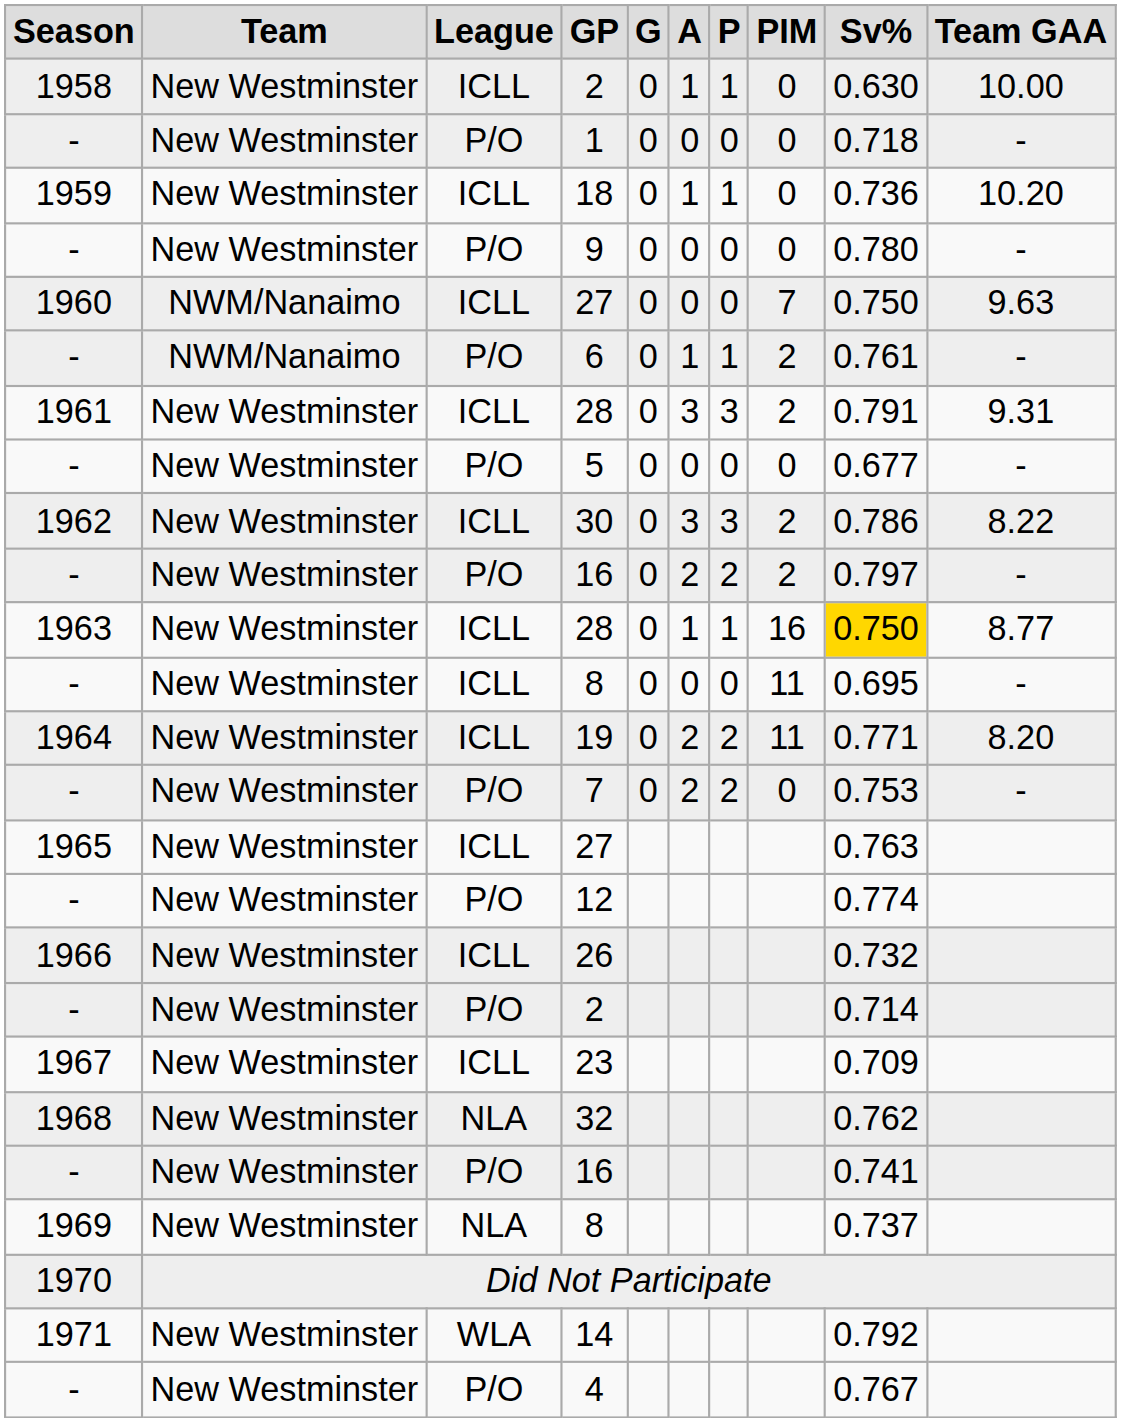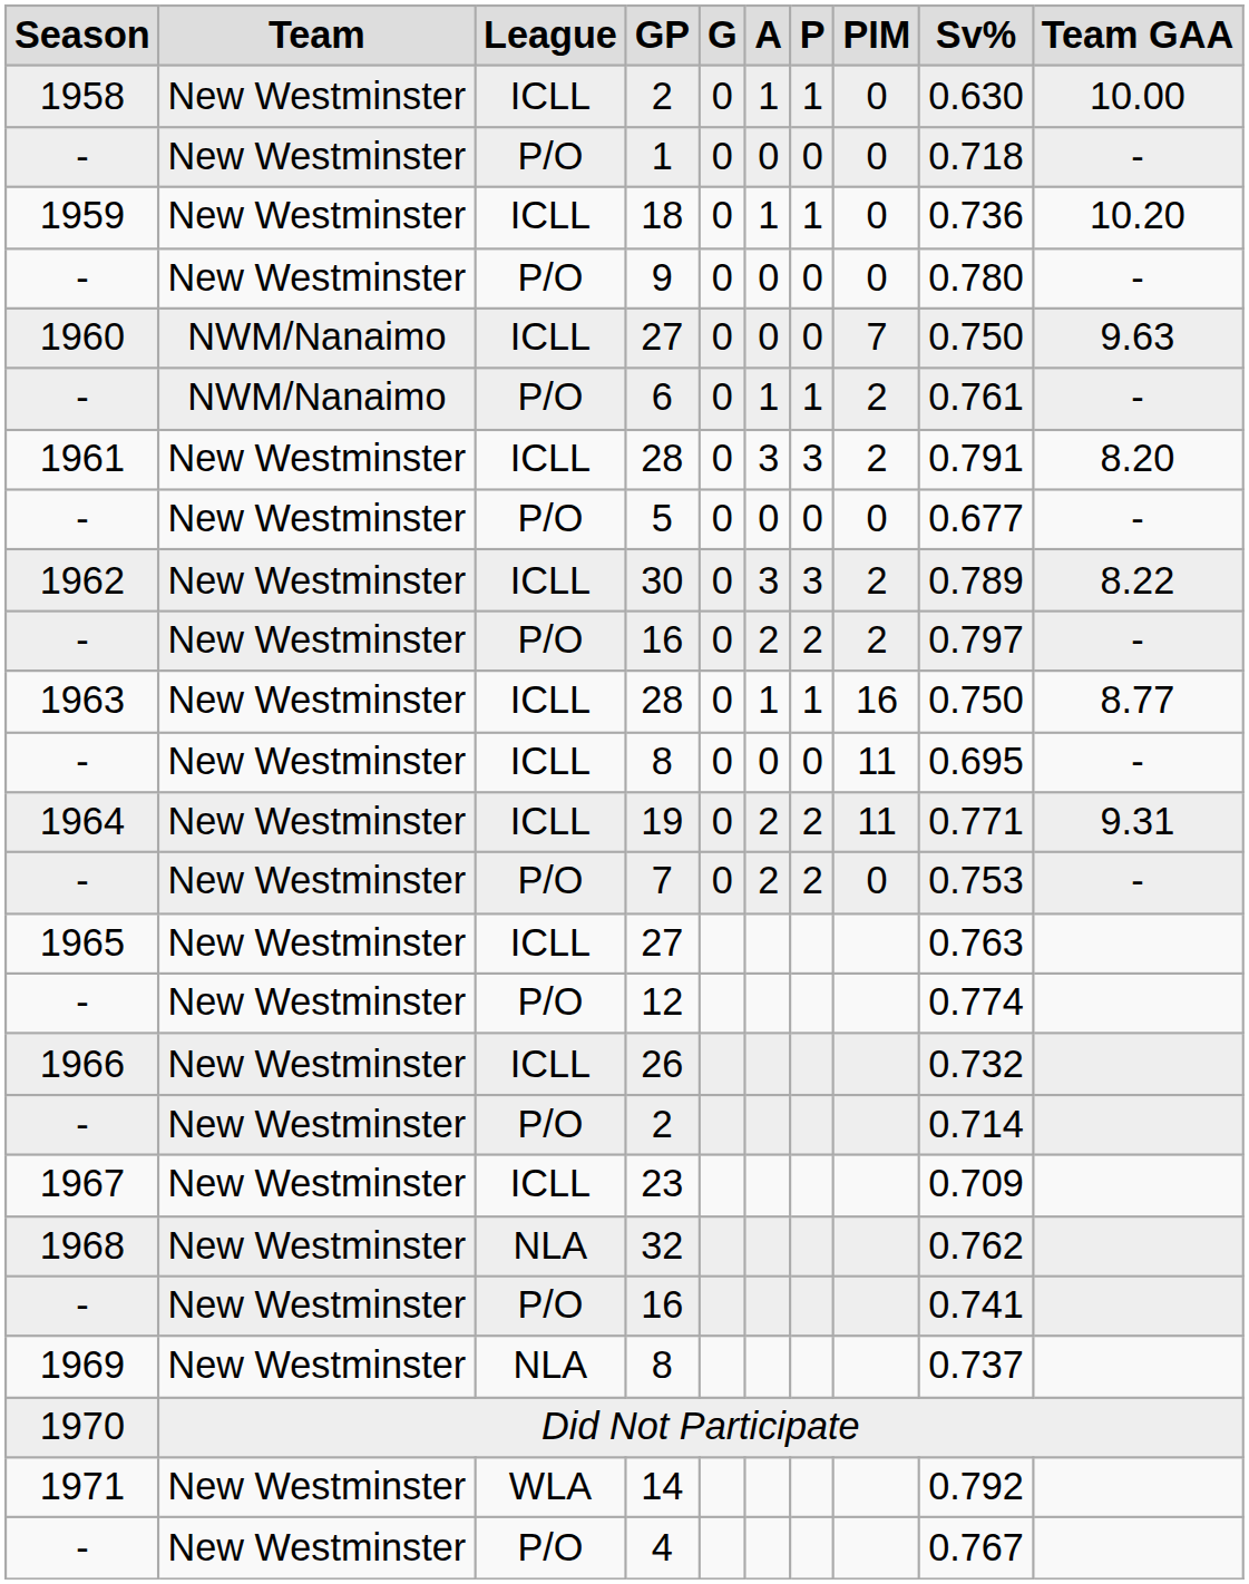1961 / 28 | Team GAA: 9.31 -> 8.20
30 | Sv%: 0.786 -> 0.789
1963 / 28 | Sv%: gold background -> no background
19 | Team GAA: 8.20 -> 9.31
